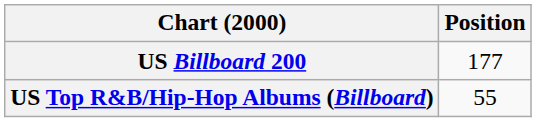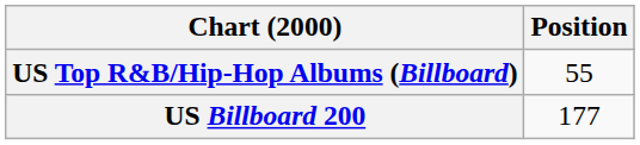rows swapped: US Billboard 200 <-> US Top R&B/Hip-Hop Albums (Billboard)
